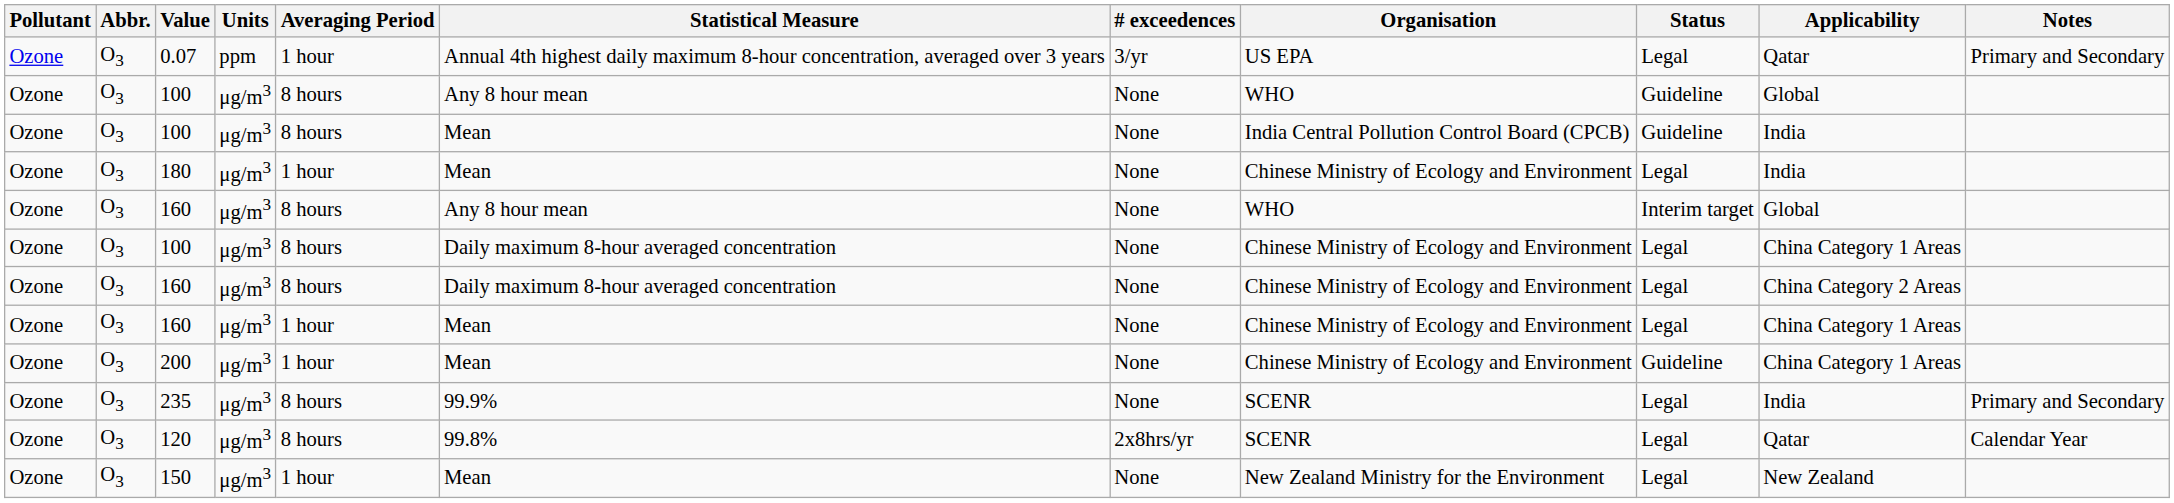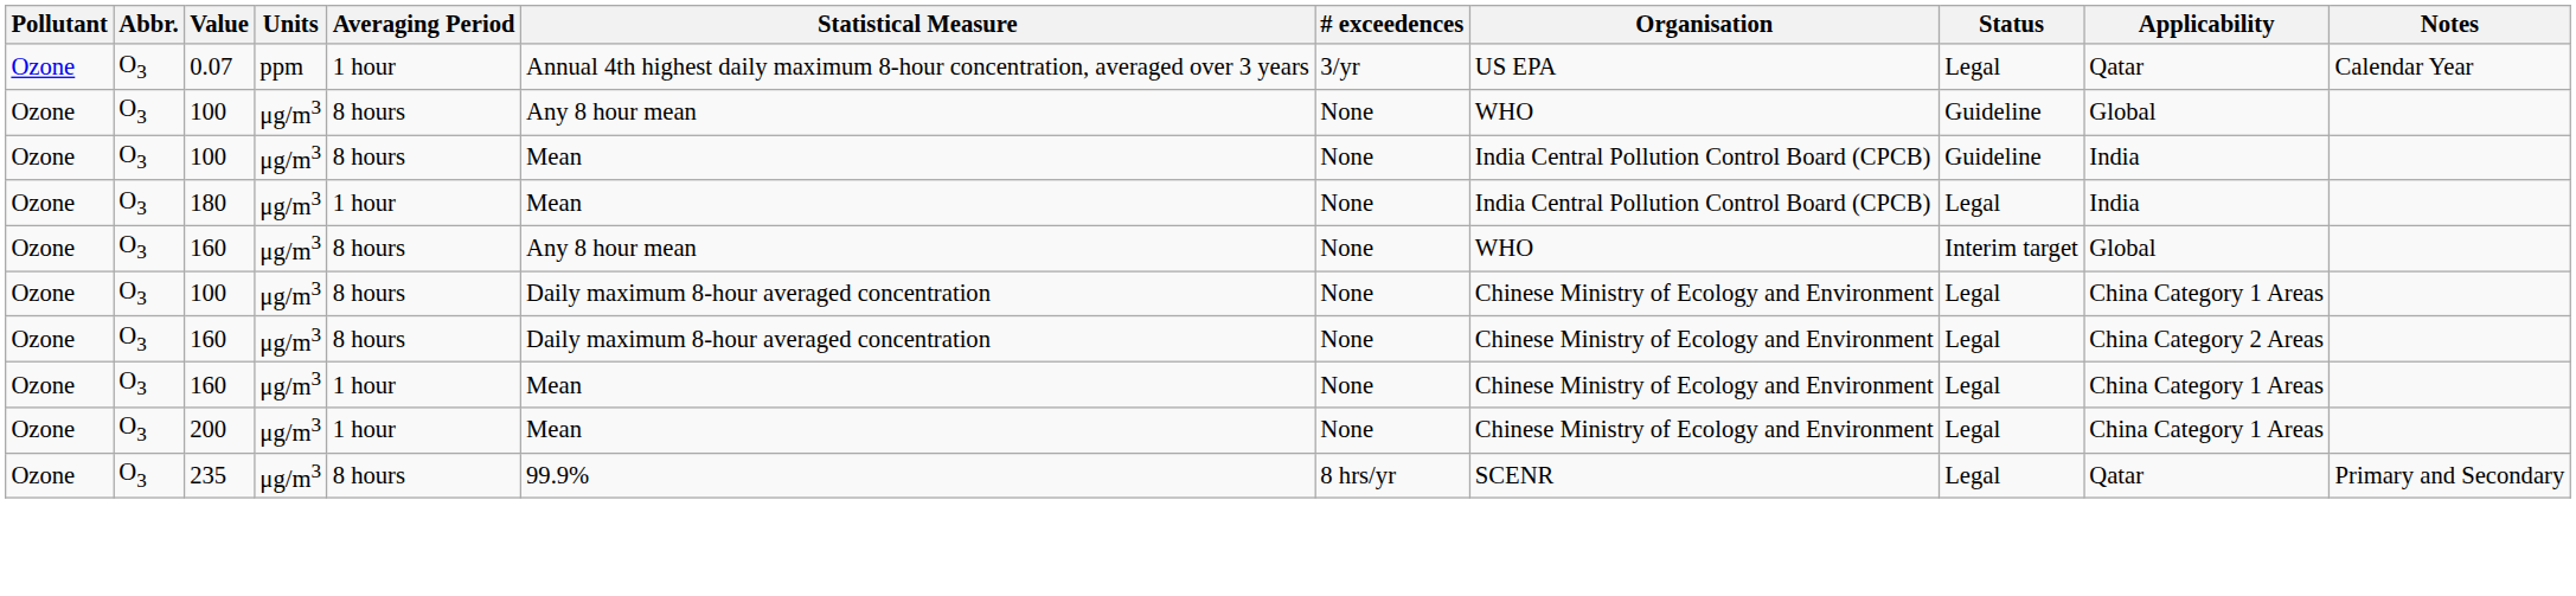0.07 | Notes: Primary and Secondary -> Calendar Year
180 | Organisation: Chinese Ministry of Ecology and Environment -> India Central Pollution Control Board (CPCB)
200 | Status: Guideline -> Legal
235 | # exceedences: None -> 8 hrs/yr
235 | Applicability: India -> Qatar
- row: Ozone | O3 | 120 | μg/m3 | 8 hours | 99.8% | 2x8hrs/yr | SCENR | Legal | Qatar | Calendar Year
- row: Ozone | O3 | 150 | μg/m3 | 1 hour | Mean | None | New Zealand Ministry for the Environment | Legal | New Zealand
